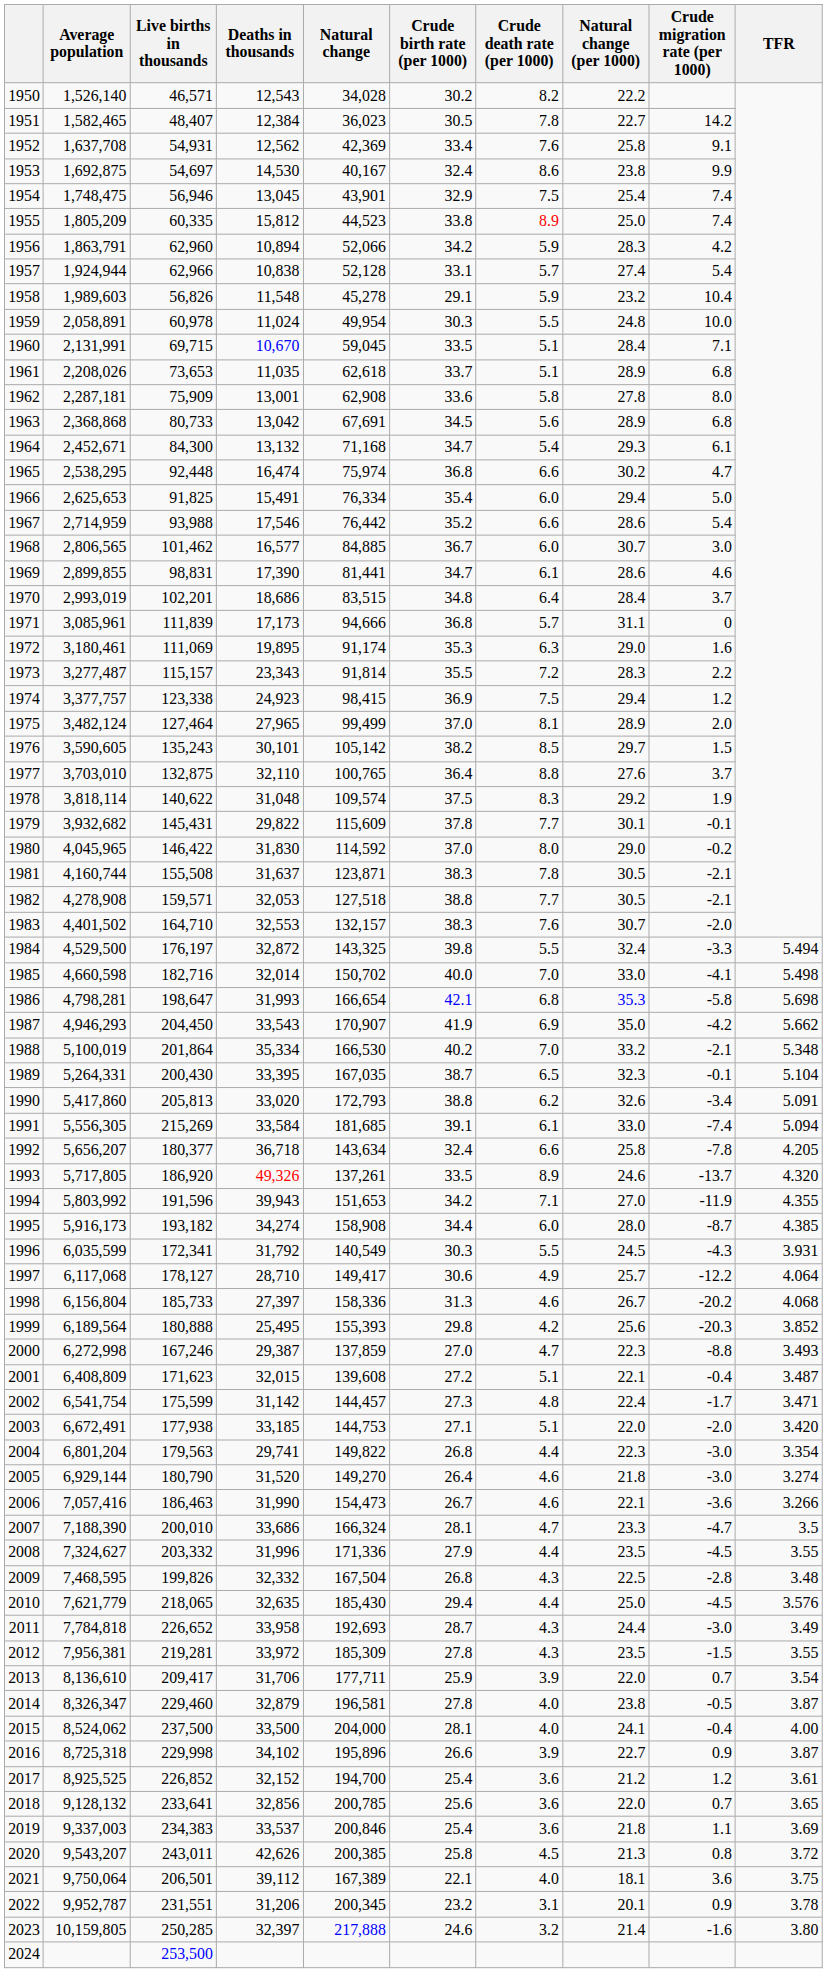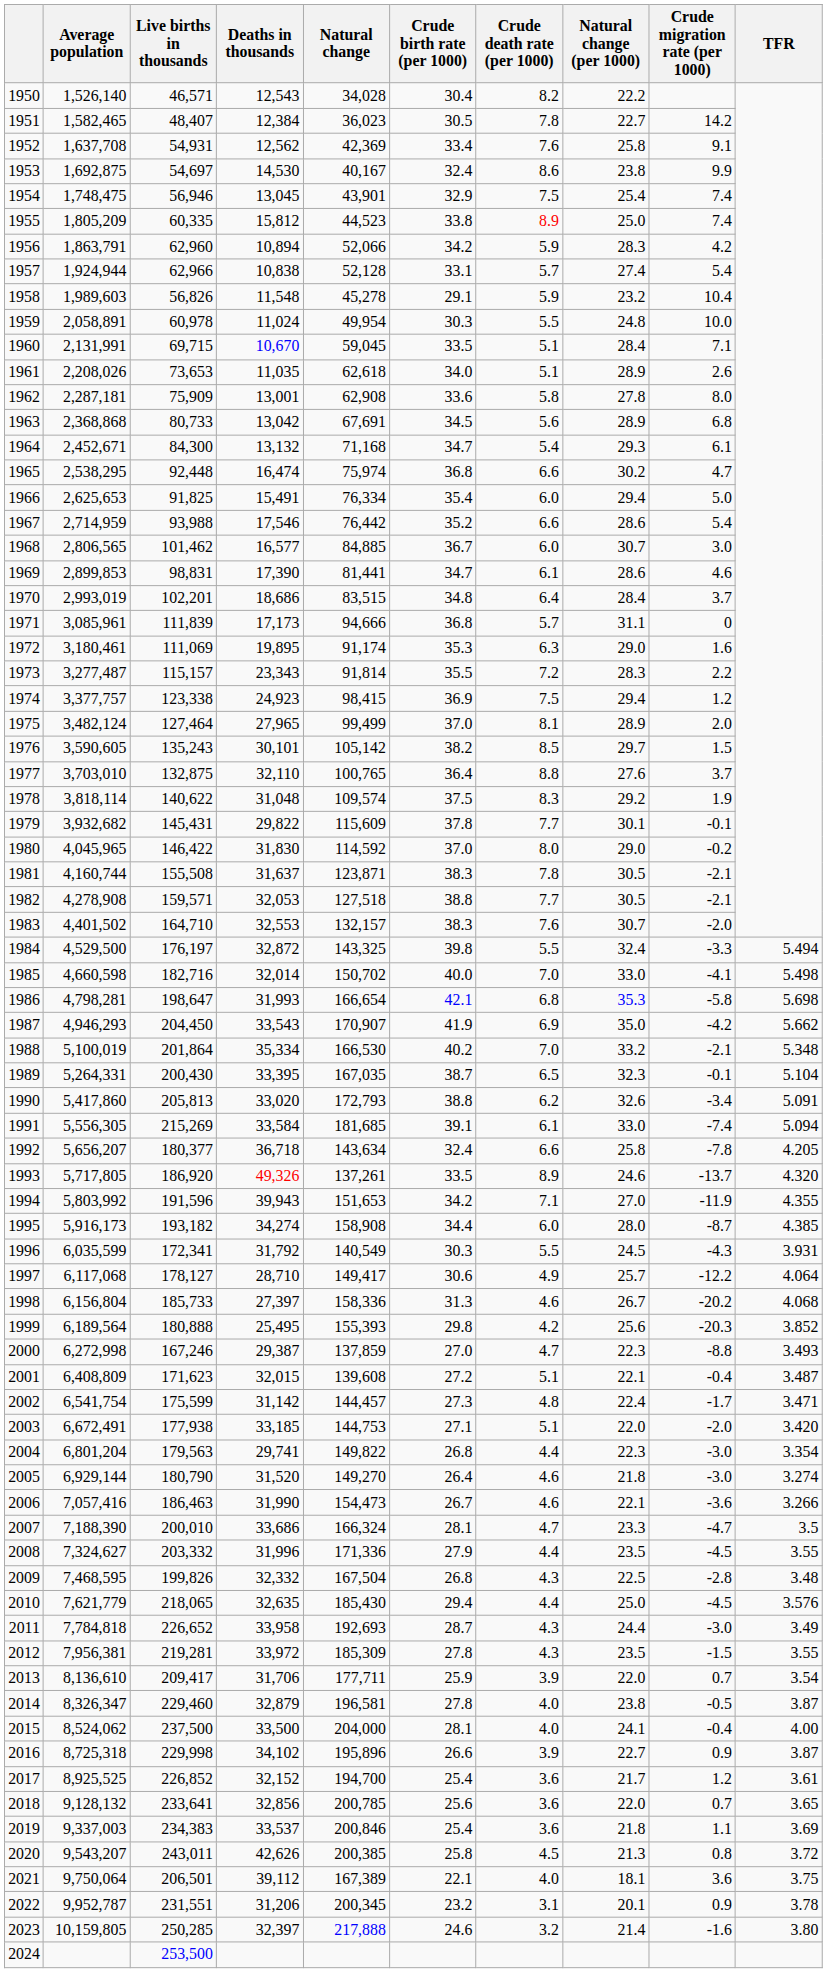1950 | Crude birth rate (per 1000): 30.2 -> 30.4
1961 | Crude birth rate (per 1000): 33.7 -> 34.0
1961 | Crude migration rate (per 1000): 6.8 -> 2.6
1969 | Average population: 2,899,855 -> 2,899,853
2017 | Natural change (per 1000): 21.2 -> 21.7
